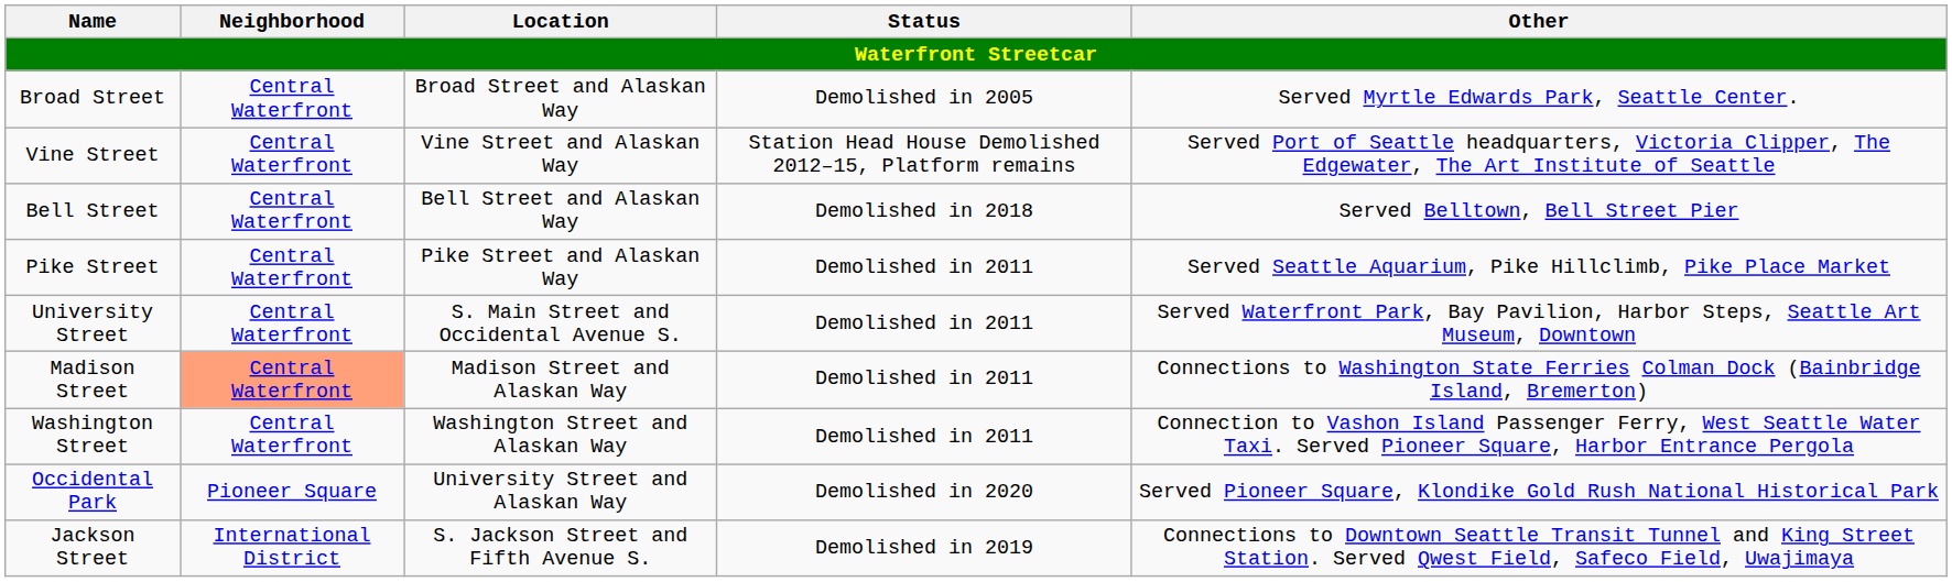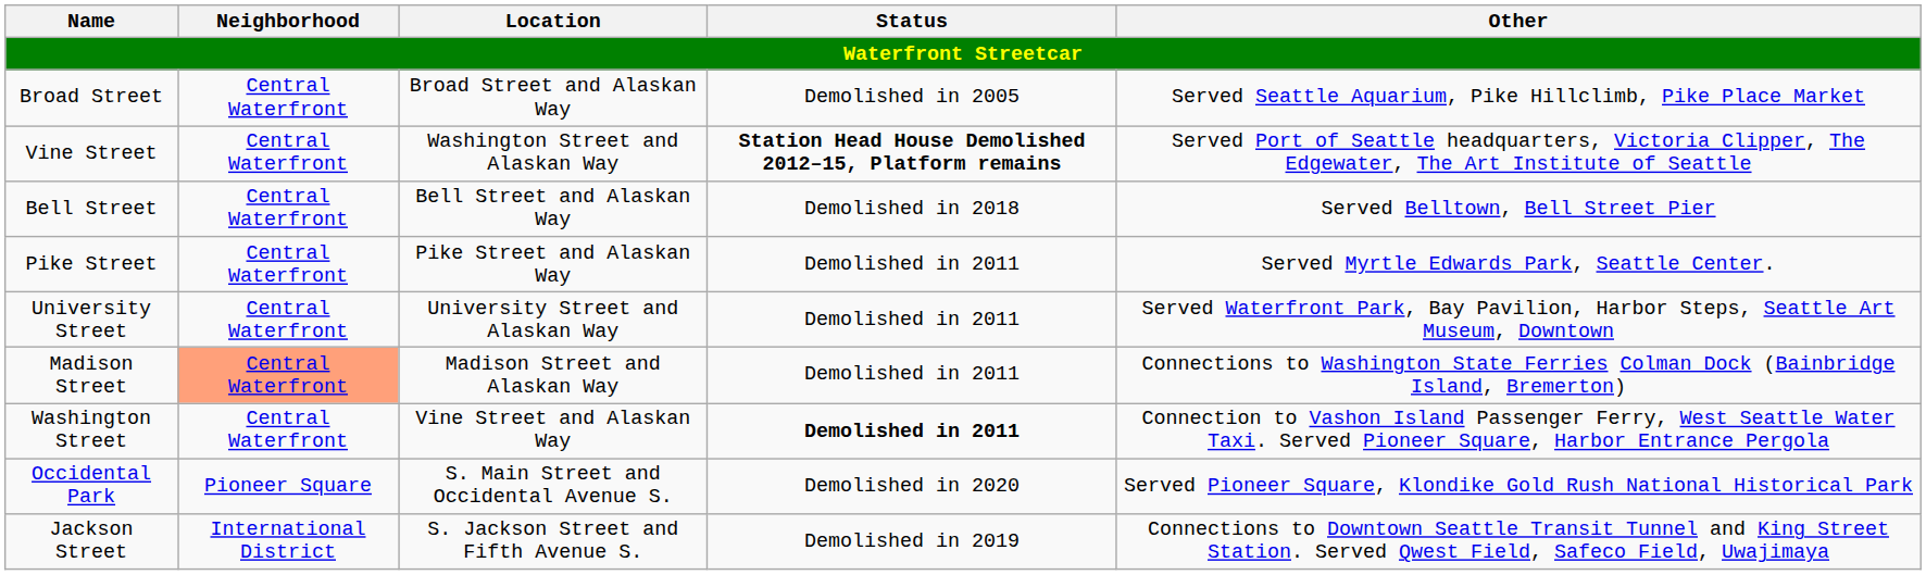Broad Street | Other: Served Myrtle Edwards Park, Seattle Center. -> Served Seattle Aquarium, Pike Hillclimb, Pike Place Market
Vine Street | Location: Vine Street and Alaskan Way -> Washington Street and Alaskan Way
Vine Street | Status: normal -> bold
Pike Street | Other: Served Seattle Aquarium, Pike Hillclimb, Pike Place Market -> Served Myrtle Edwards Park, Seattle Center.
University Street | Location: S. Main Street and Occidental Avenue S. -> University Street and Alaskan Way
Washington Street | Location: Washington Street and Alaskan Way -> Vine Street and Alaskan Way
Washington Street | Status: normal -> bold
Occidental Park | Location: University Street and Alaskan Way -> S. Main Street and Occidental Avenue S.
